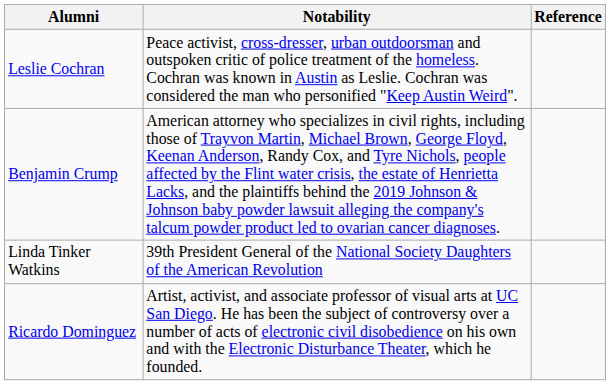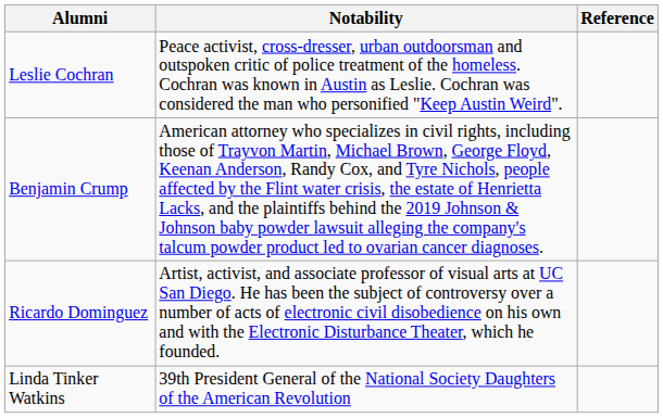rows swapped: Ricardo Dominguez <-> Linda Tinker Watkins
